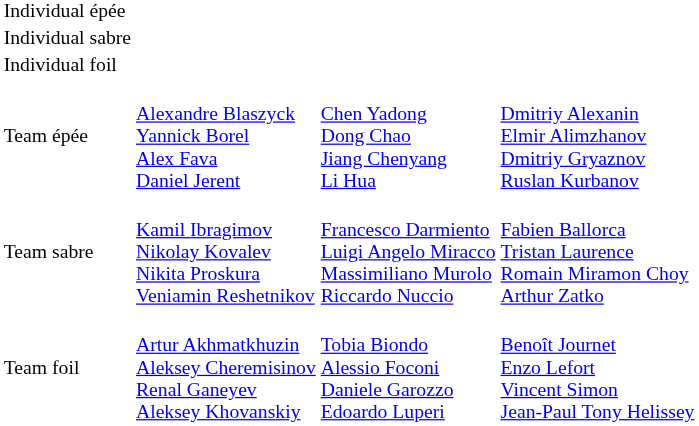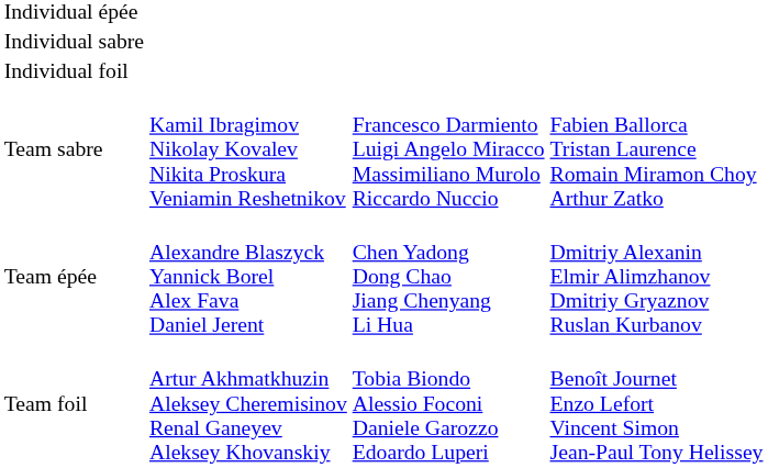rows swapped: Team épée <-> Team sabre
